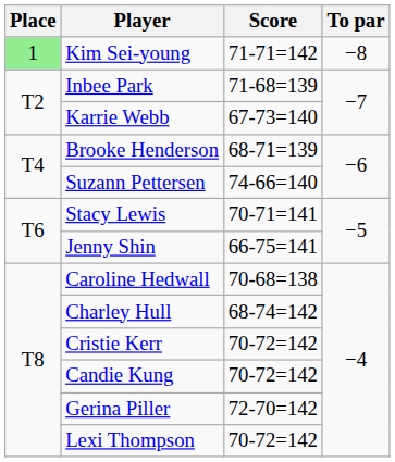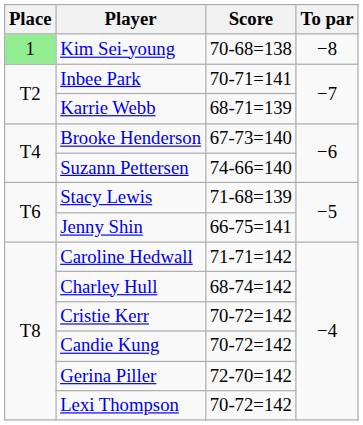Kim Sei-young | Score: 71-71=142 -> 70-68=138
Inbee Park | Score: 71-68=139 -> 70-71=141
Karrie Webb | Score: 67-73=140 -> 68-71=139
Brooke Henderson | Score: 68-71=139 -> 67-73=140
Stacy Lewis | Score: 70-71=141 -> 71-68=139
Caroline Hedwall | Score: 70-68=138 -> 71-71=142
